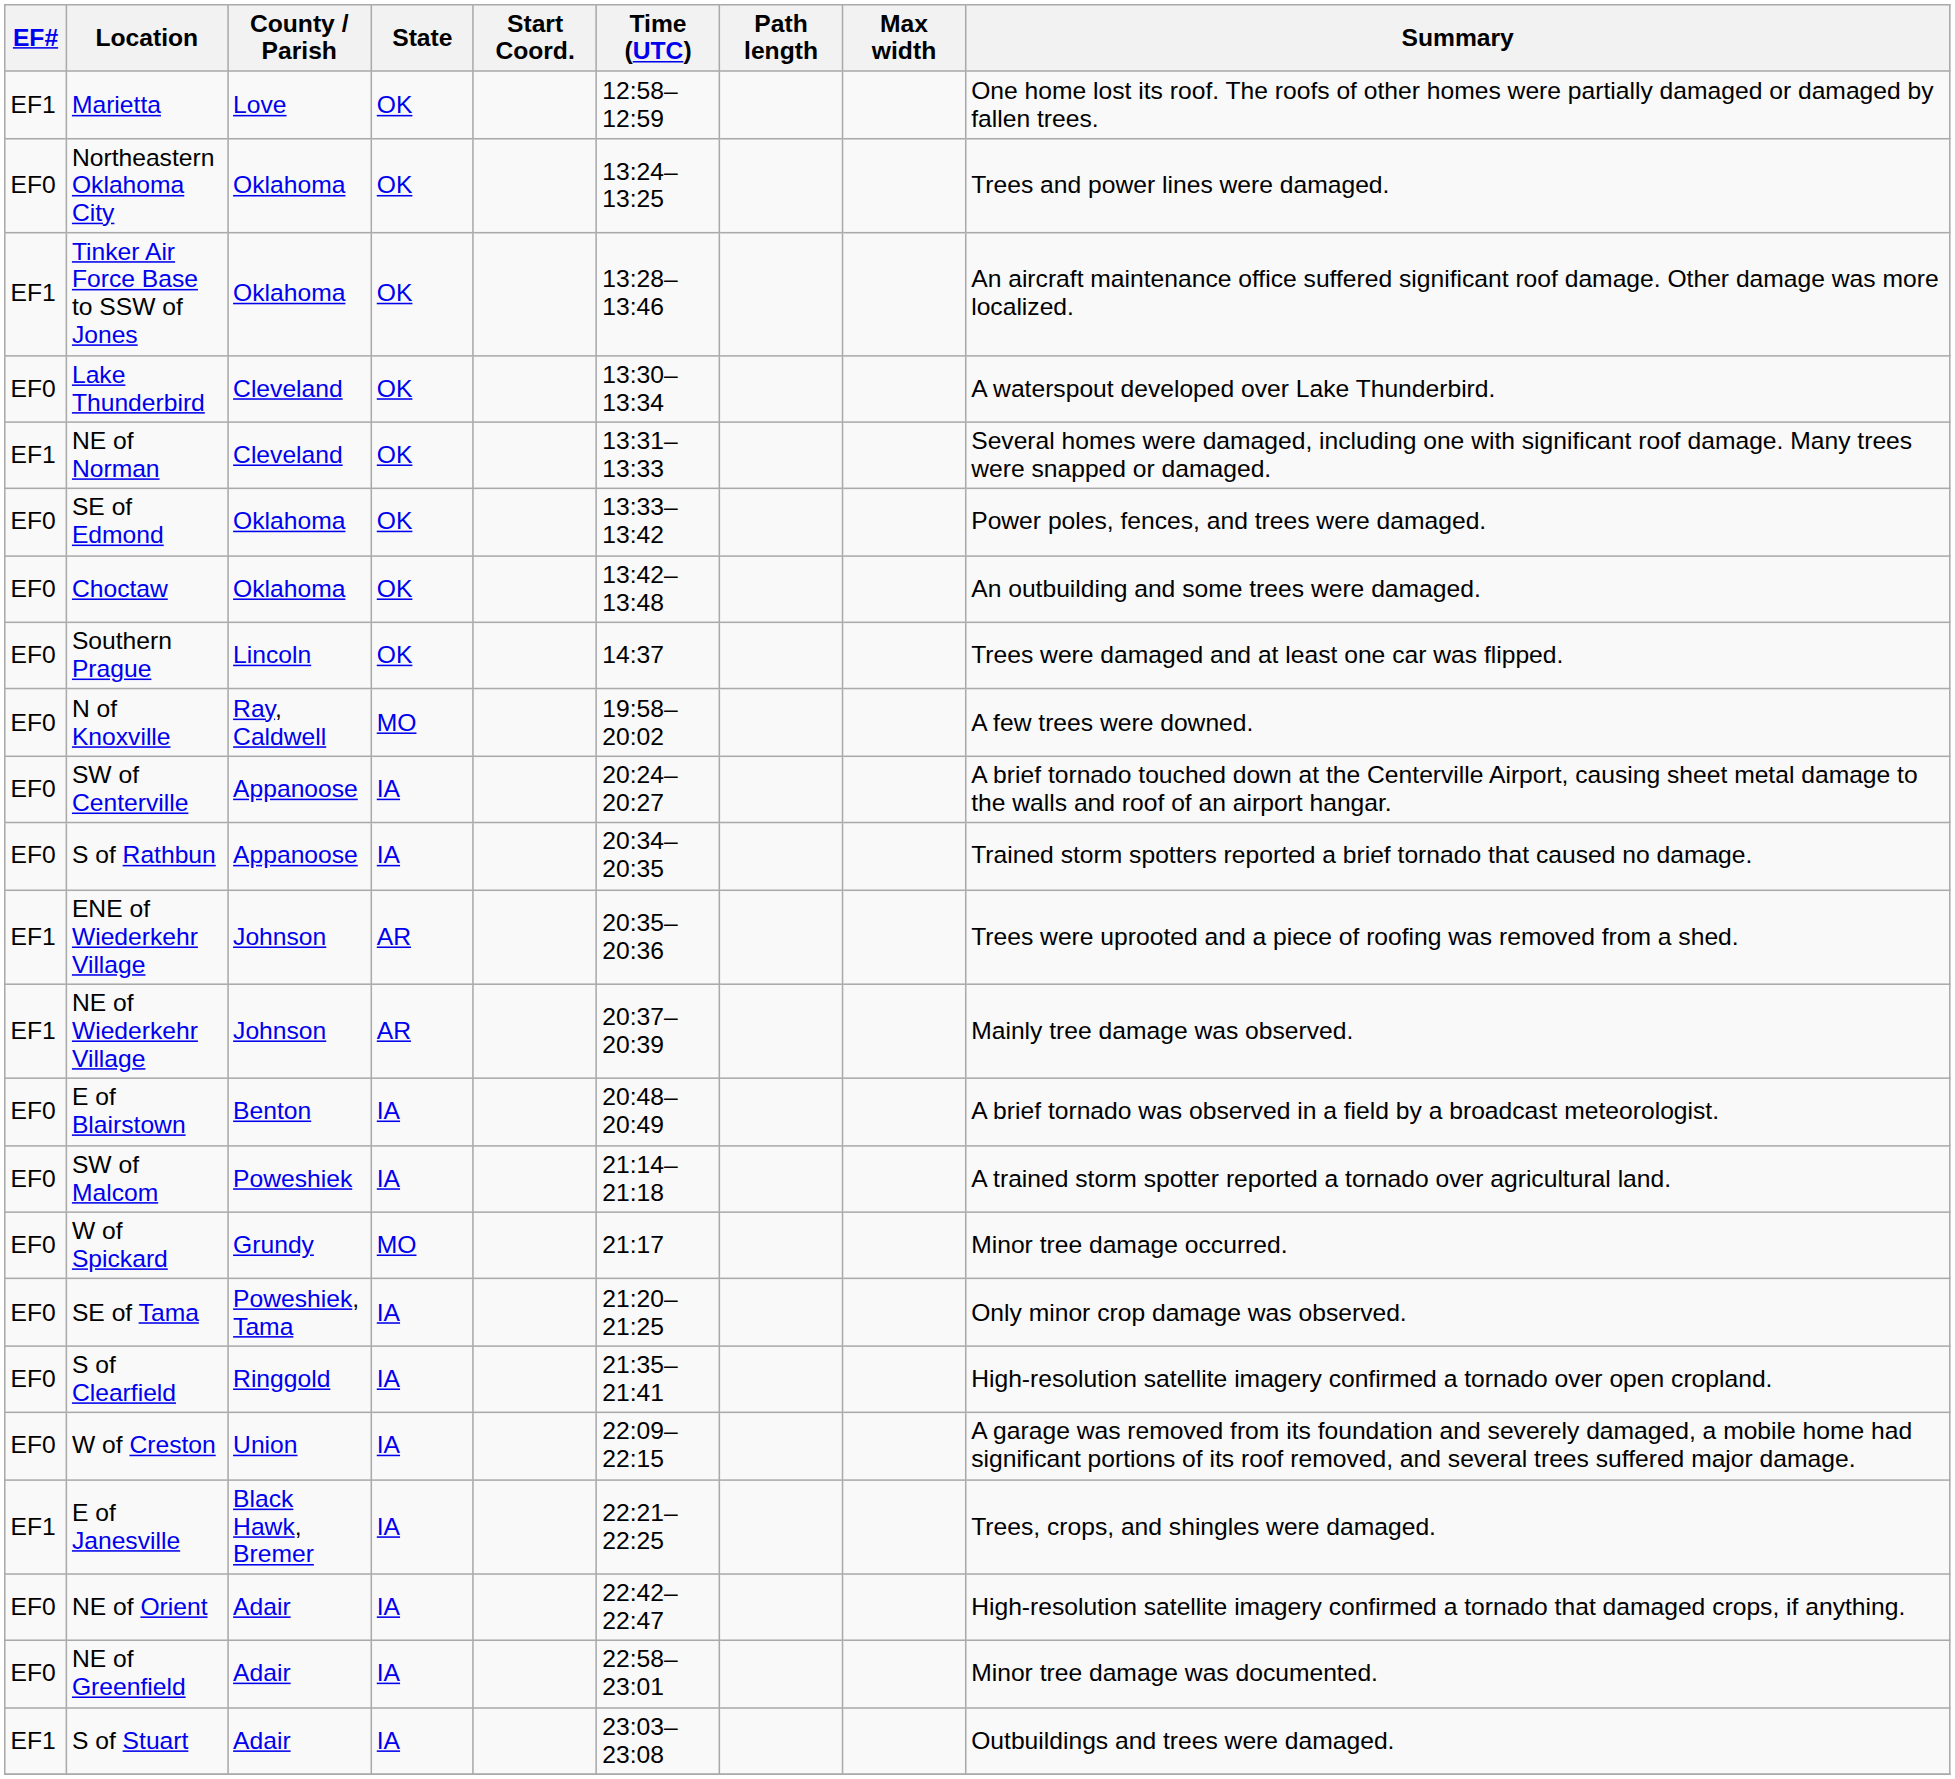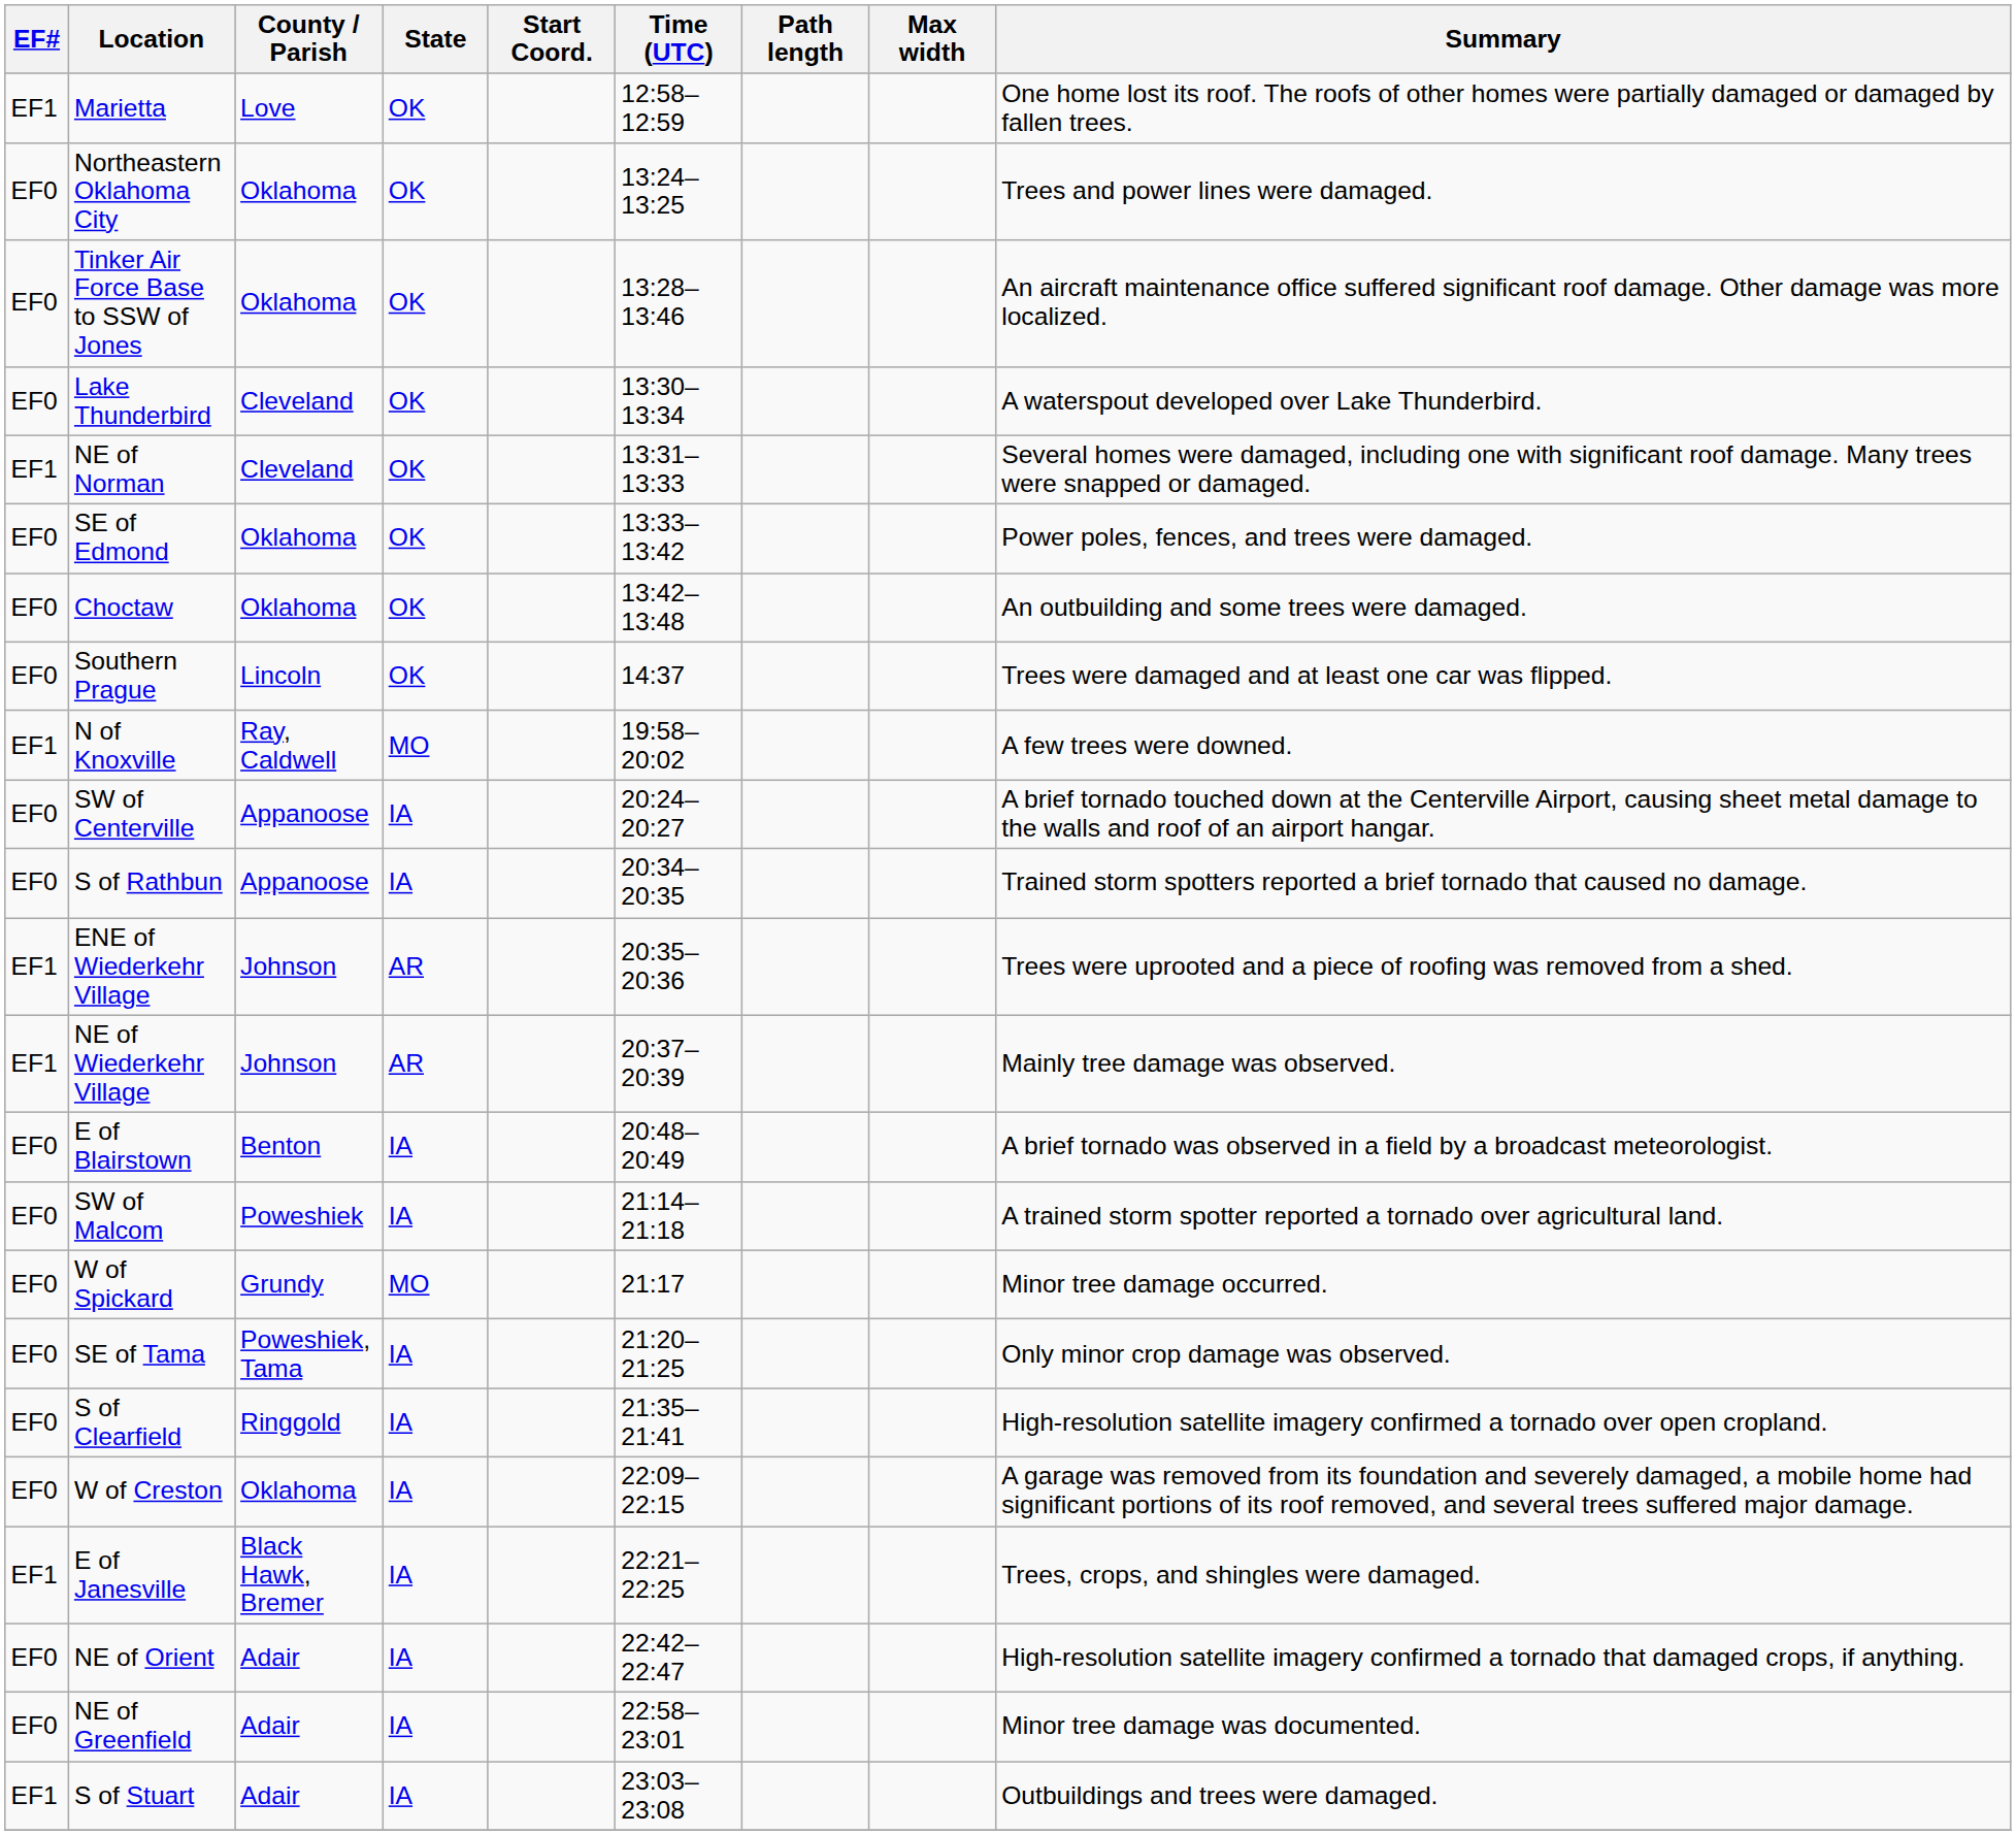Tinker Air Force Base to SSW of Jones | EF#: EF1 -> EF0
N of Knoxville | EF#: EF0 -> EF1
W of Creston | County / Parish: Union -> Oklahoma
